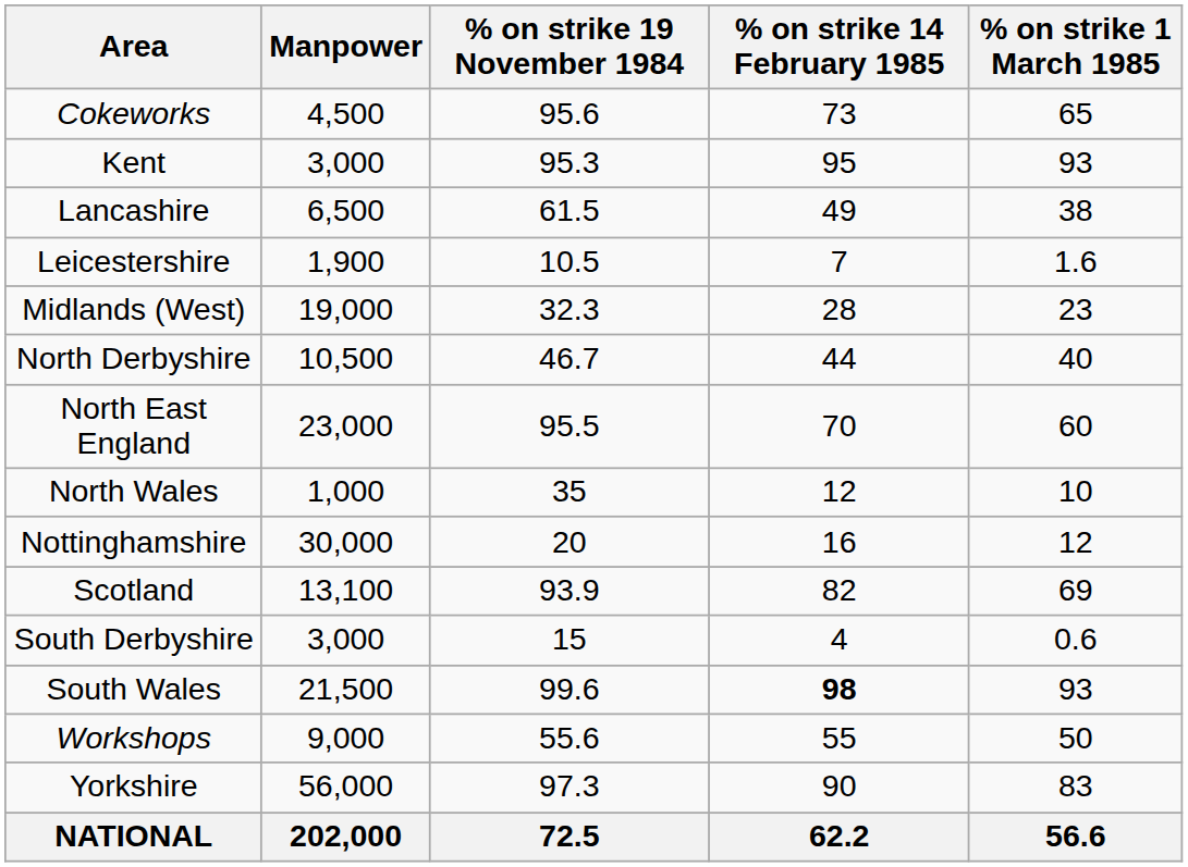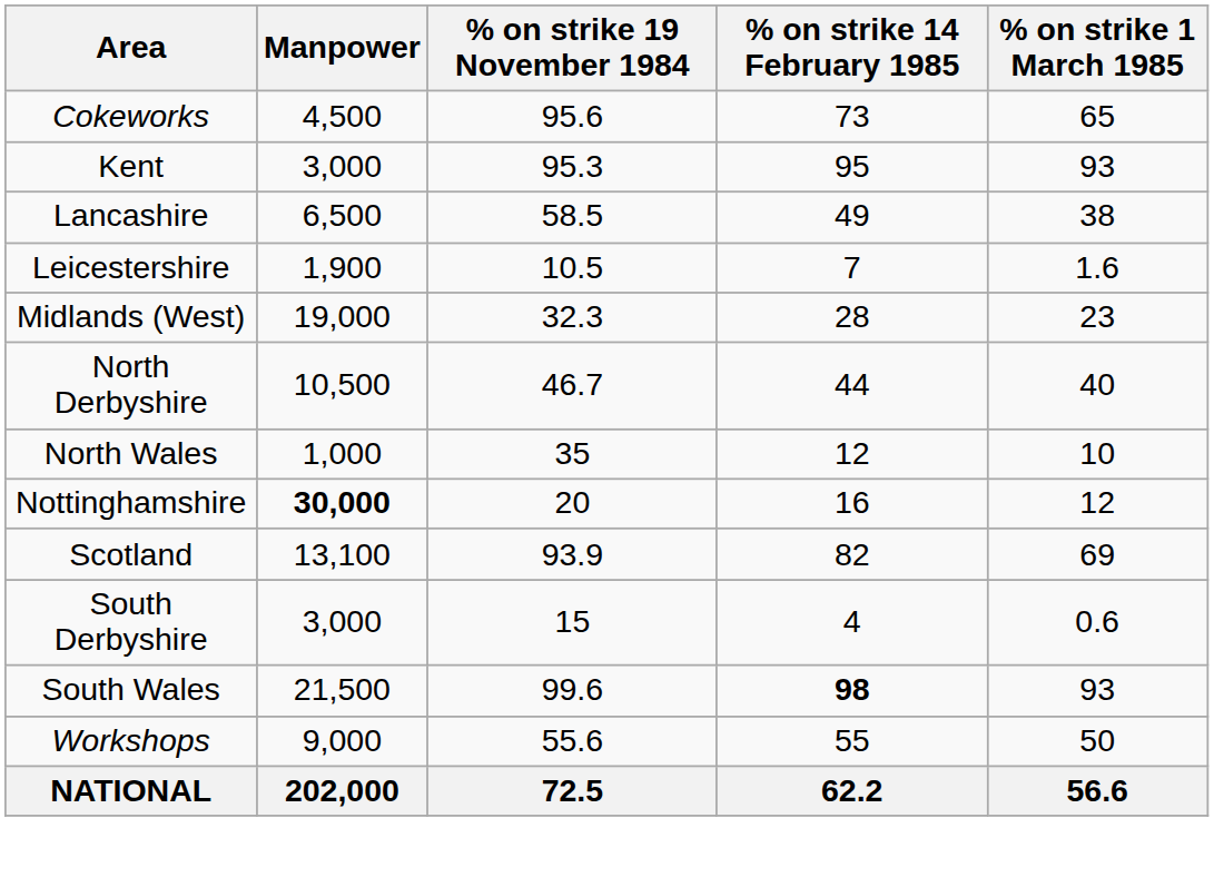Lancashire | % on strike 19 November 1984: 61.5 -> 58.5
- row: North East England | 23,000 | 95.5 | 70 | 60
Nottinghamshire | Manpower: normal -> bold
- row: Yorkshire | 56,000 | 97.3 | 90 | 83
